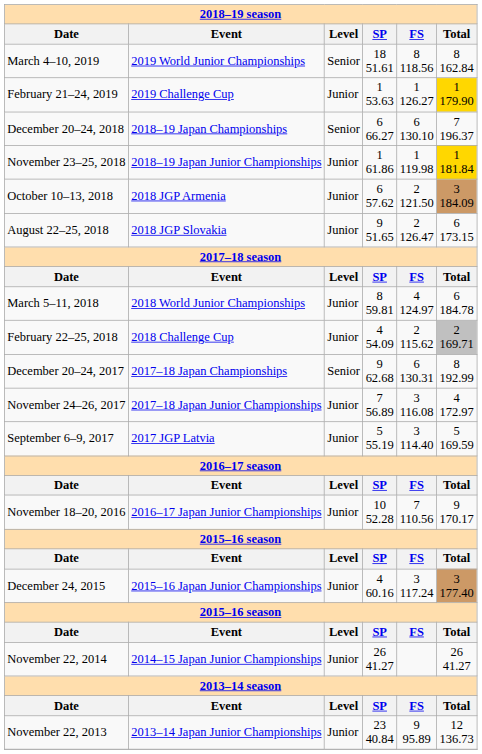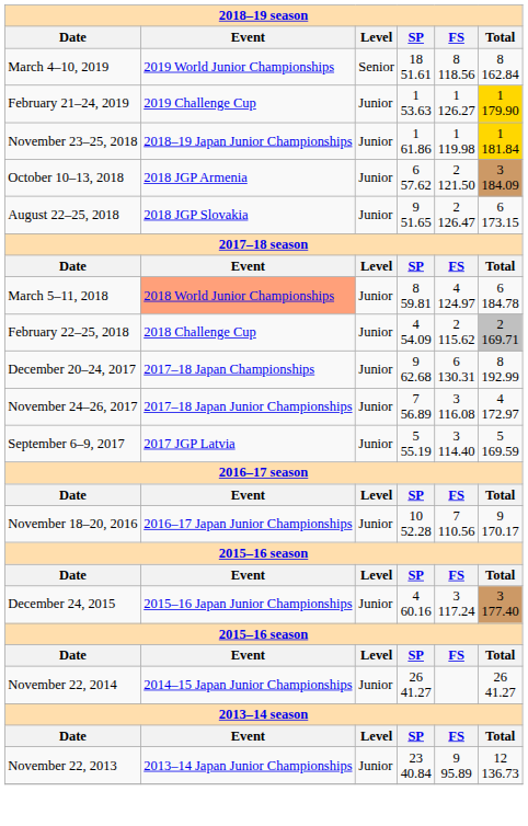- row: December 20–24, 2018 | 2018–19 Japan Championships | Senior | 6 66.27 | 6 130.10 | 7 196.37
March 5–11, 2018 | Event: no background -> lightsalmon background
December 20–24, 2017 | Level: Senior -> Junior
